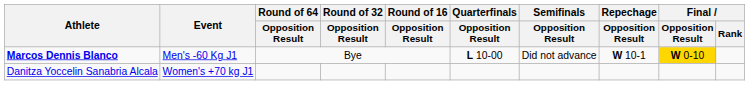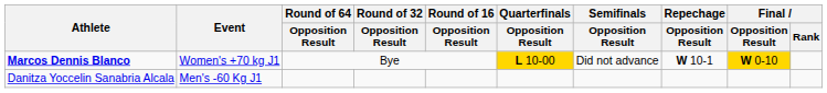Marcos Dennis Blanco | Event: Men's -60 Kg J1 -> Women's +70 kg J1
Marcos Dennis Blanco | Quarterfinals / Opposition Result: no background -> gold background
Danitza Yoccelin Sanabria Alcala | Event: Women's +70 kg J1 -> Men's -60 Kg J1
